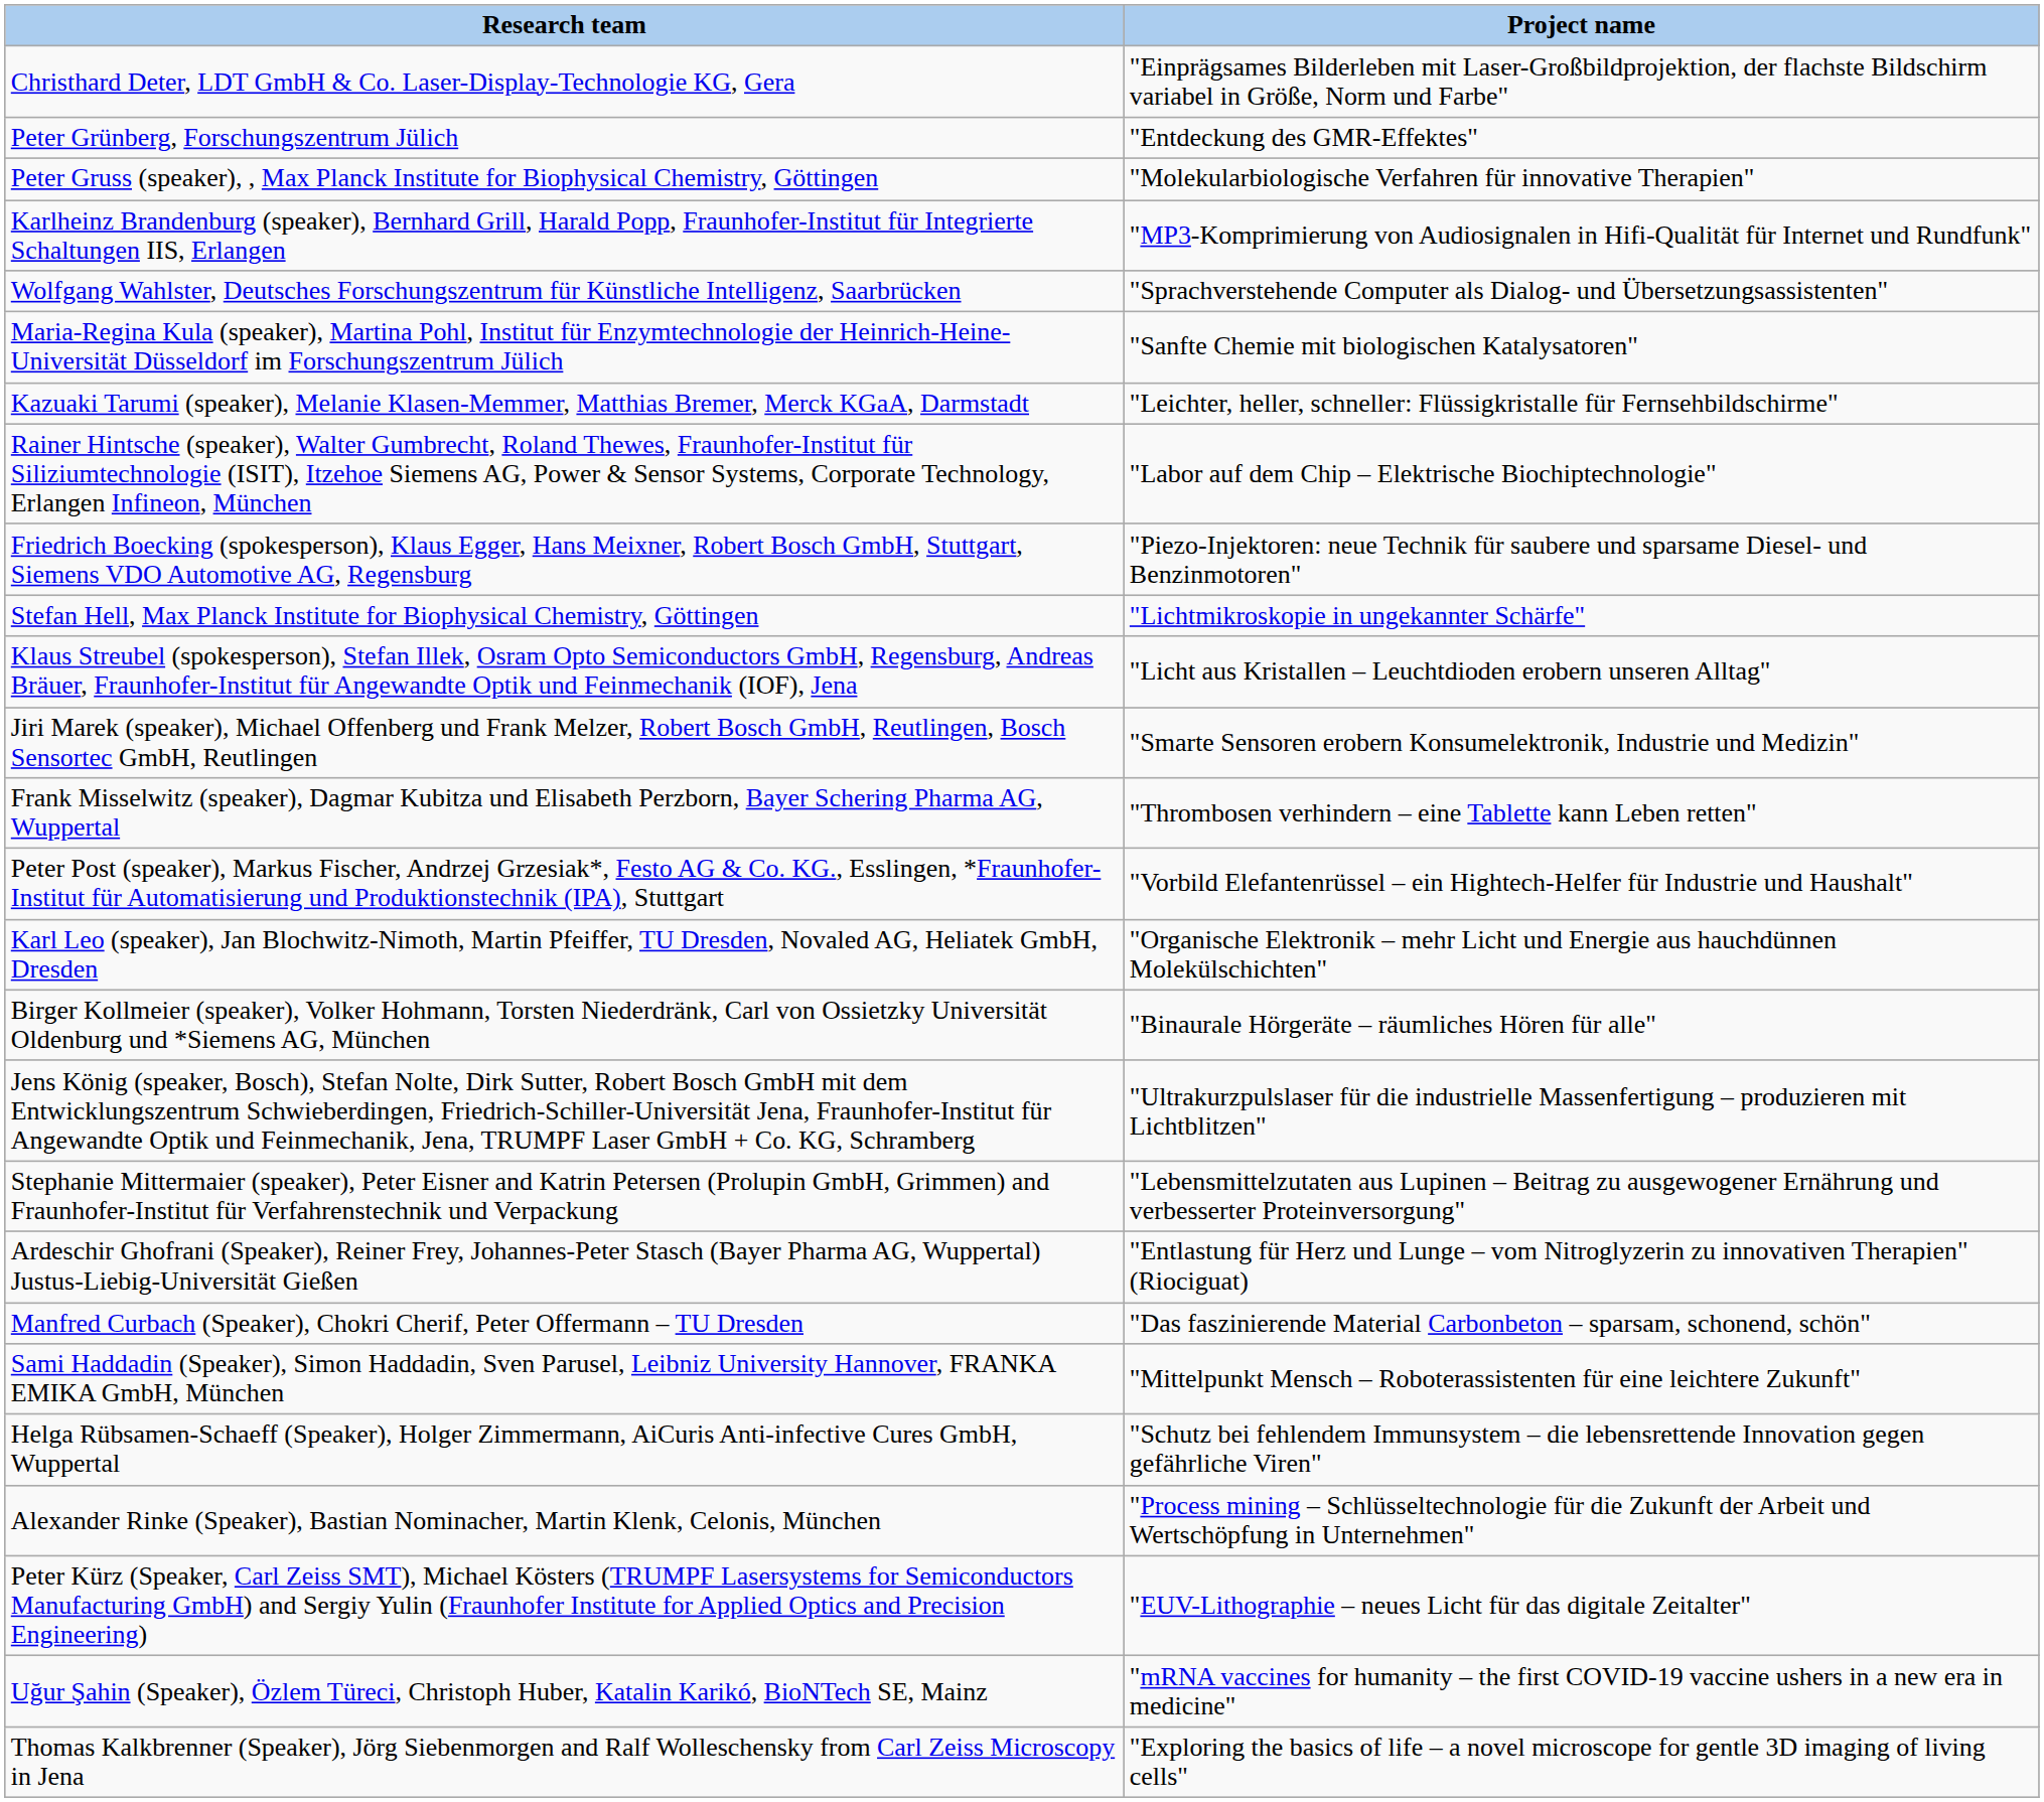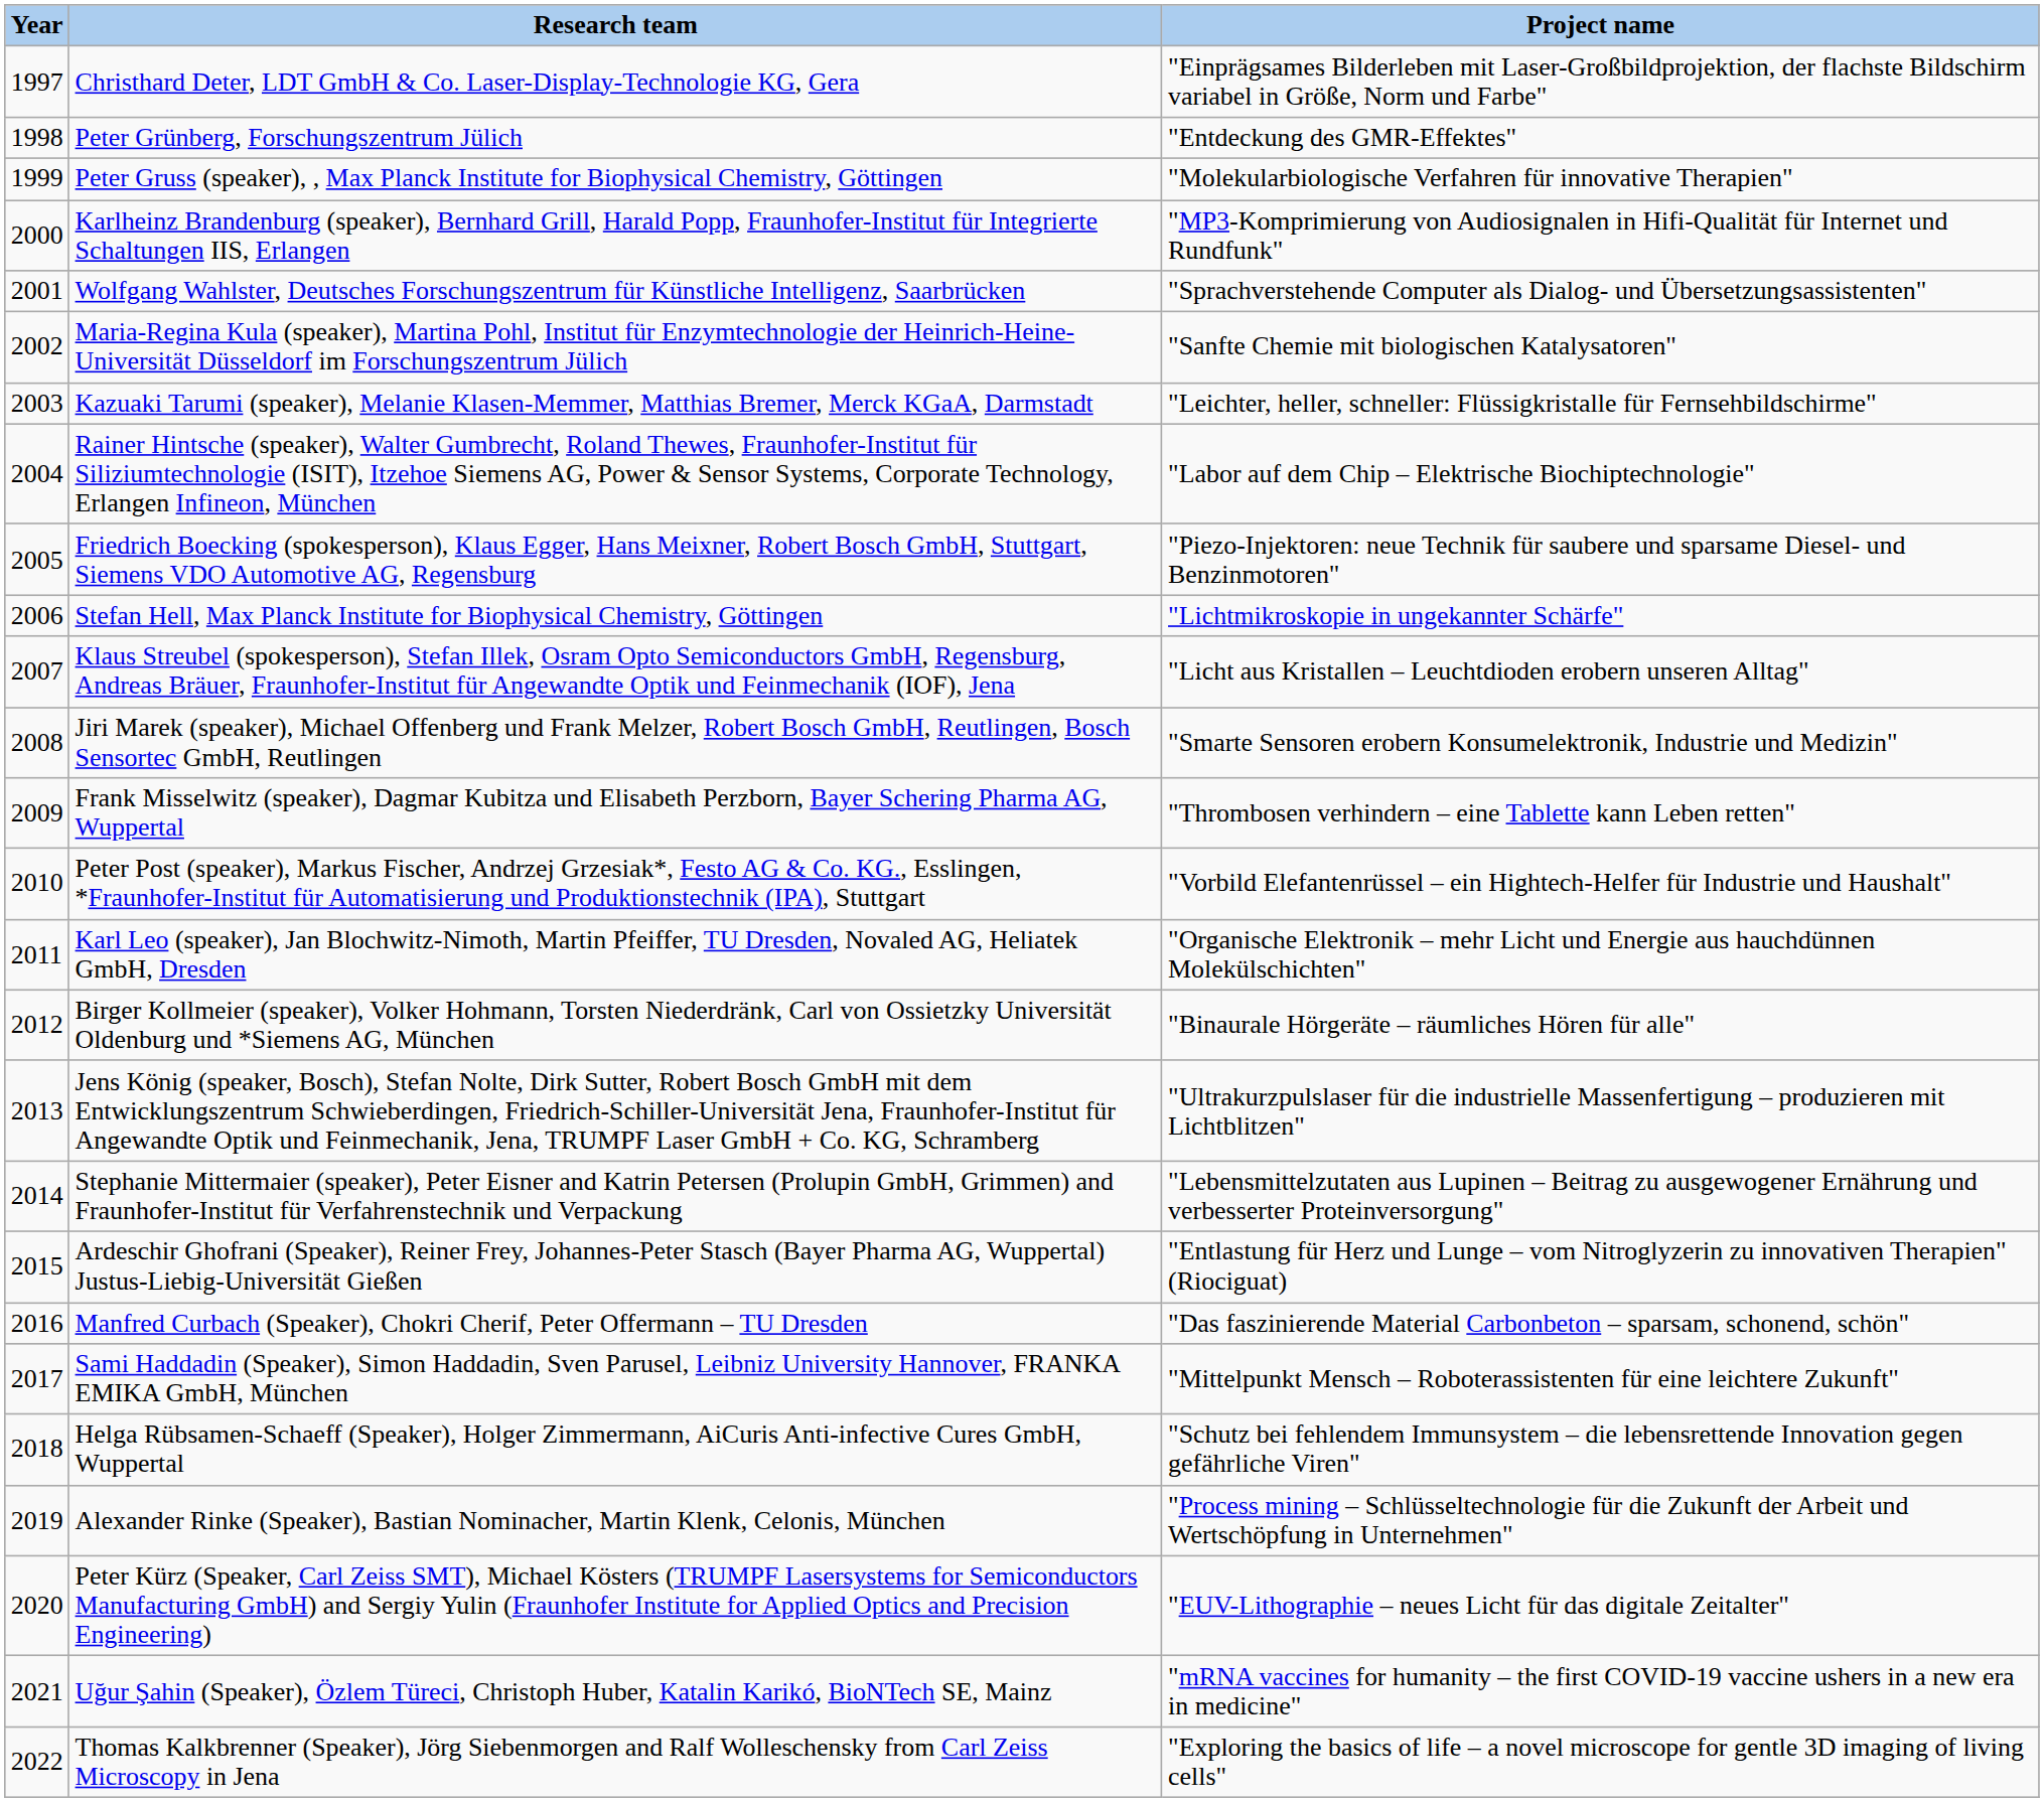+ column: Year | 1997 | 1998 | 1999 | 2000 | 2001 | 2002 | 2003 | 2004 | 2005 | 2006 | 2007 | 2008 | 2009 | 2010 | 2011 | 2012 | 2013 | 2014 | 2015 | 2016 | 2017 | 2018 | 2019 | 2020 | 2021 | 2022
